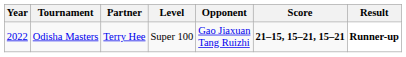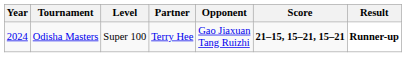columns swapped: Level <-> Partner
Odisha Masters | Year: 2022 -> 2024
